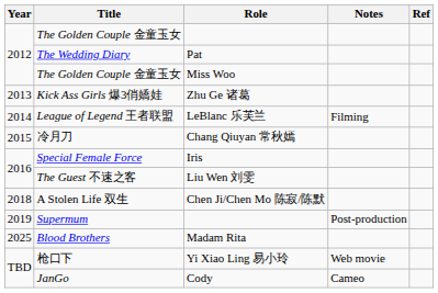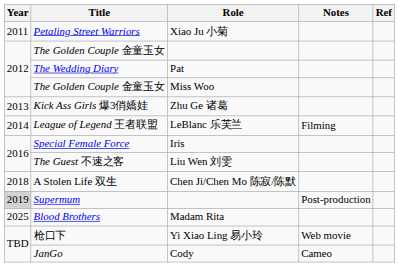+ row: 2011 | Petaling Street Warriors | Xiao Ju 小菊
- row: 2015 | 冷月刀 | Chang Qiuyan 常秋嫣
Supermum | Year: no background -> lightgrey background
